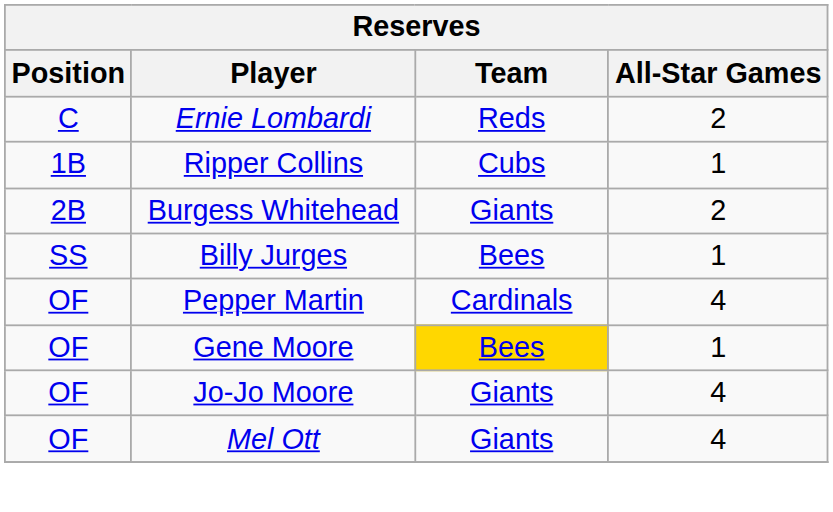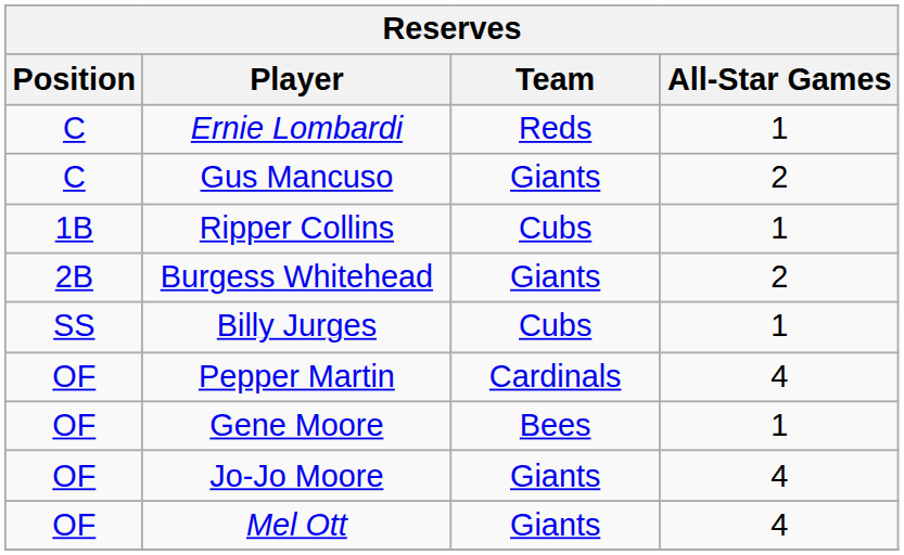Ernie Lombardi | All-Star Games: 2 -> 1
+ row: C | Gus Mancuso | Giants | 2
Billy Jurges | Team: Bees -> Cubs
Gene Moore | Team: gold background -> no background
